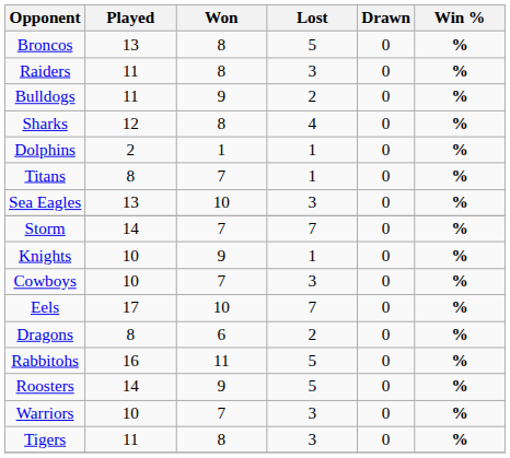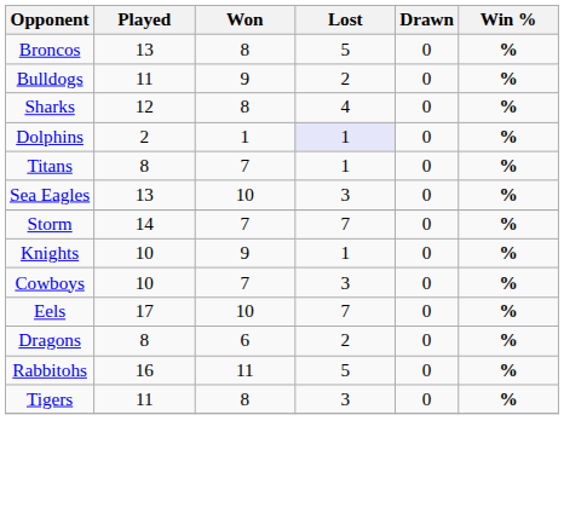- row: Raiders | 11 | 8 | 3 | 0 | %
Dolphins | Lost: no background -> lavender background
- row: Roosters | 14 | 9 | 5 | 0 | %
- row: Warriors | 10 | 7 | 3 | 0 | %
